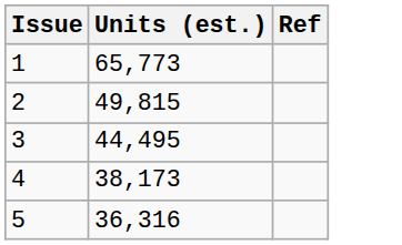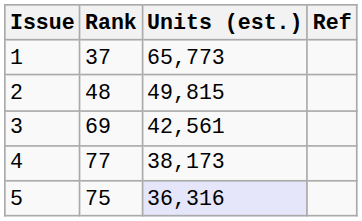+ column: Rank | 37 | 48 | 69 | 77 | 75
3 | Units (est.): 44,495 -> 42,561
5 | Units (est.): no background -> lavender background
